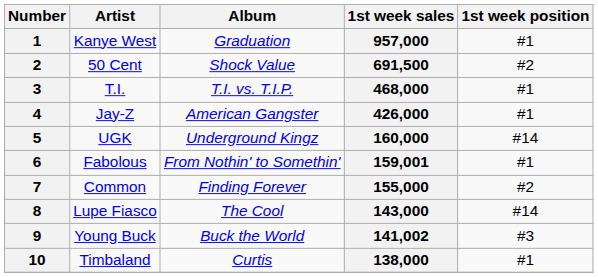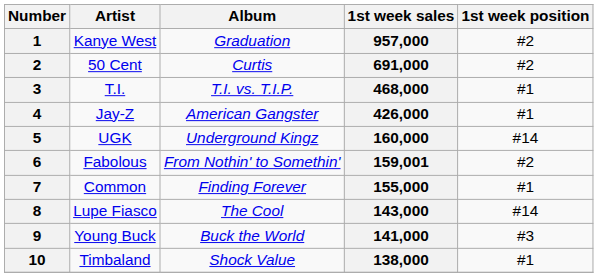1 | 1st week position: #1 -> #2
2 | Album: Shock Value -> Curtis
2 | 1st week sales: 691,500 -> 691,000
6 | 1st week position: #1 -> #2
7 | 1st week position: #2 -> #1
9 | 1st week sales: 141,002 -> 141,000
10 | Album: Curtis -> Shock Value
